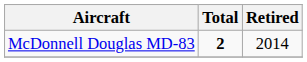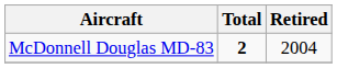McDonnell Douglas MD-83 | Retired: 2014 -> 2004
